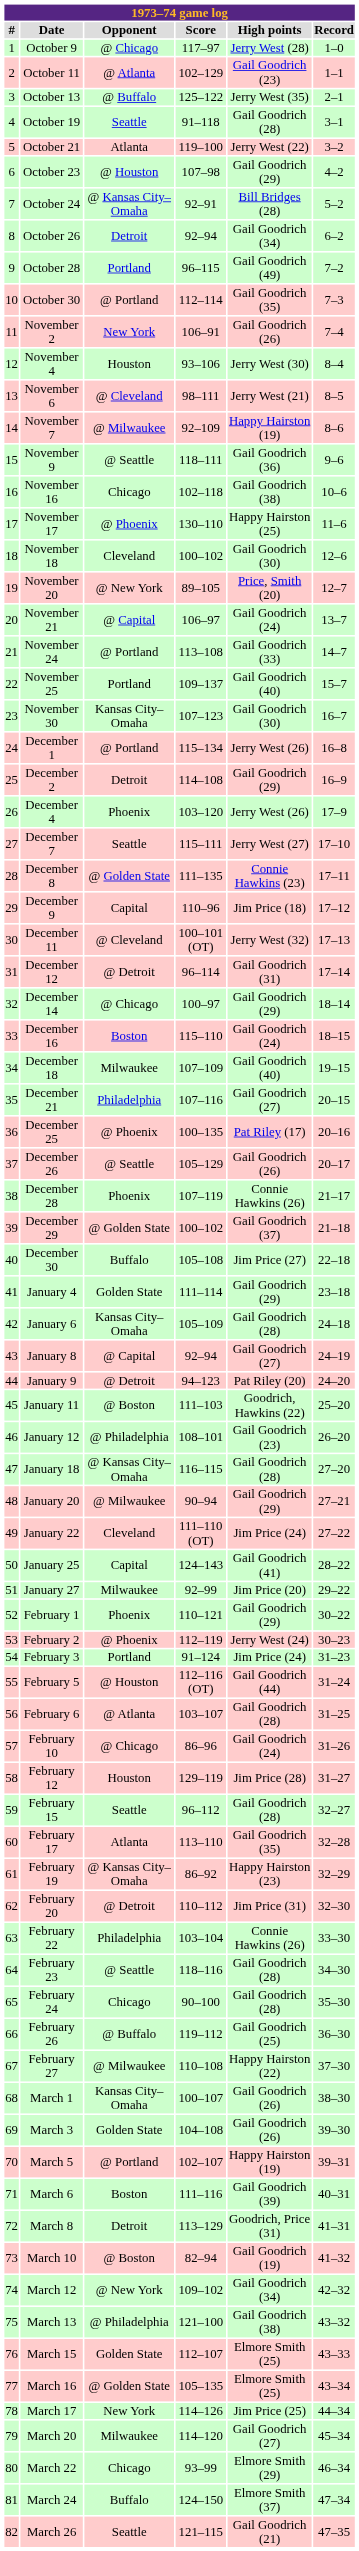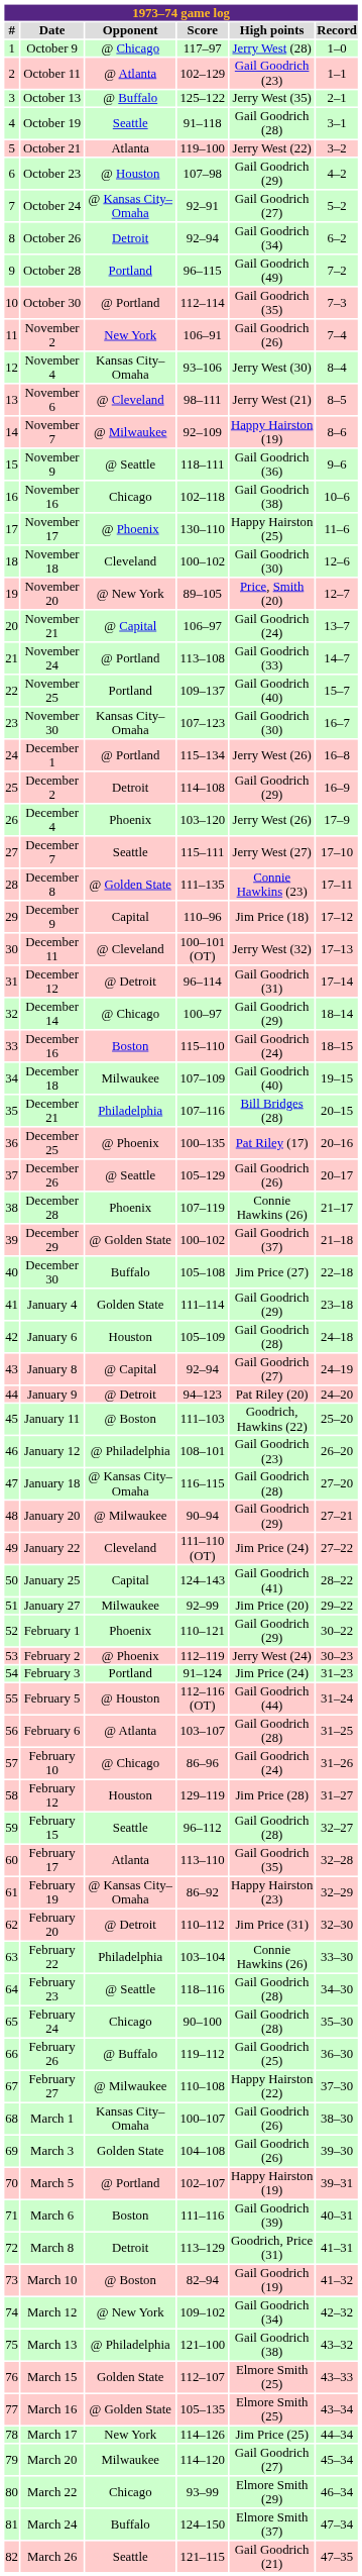October 24 | High points: Bill Bridges (28) -> Gail Goodrich (27)
November 4 | Opponent: Houston -> Kansas City–Omaha
December 21 | High points: Gail Goodrich (27) -> Bill Bridges (28)
January 6 | Opponent: Kansas City–Omaha -> Houston
